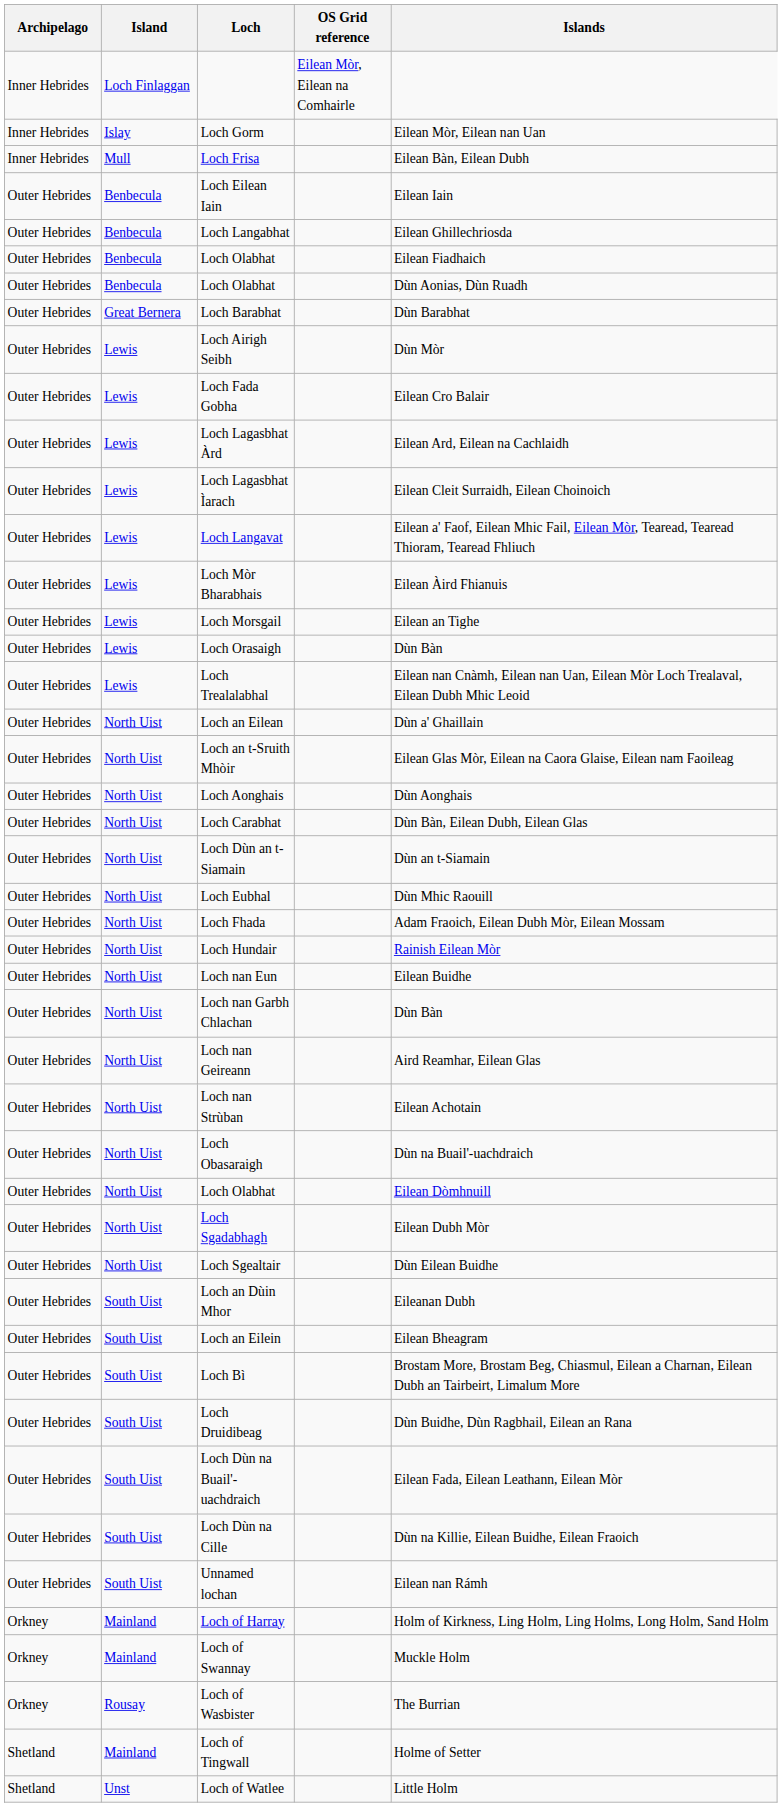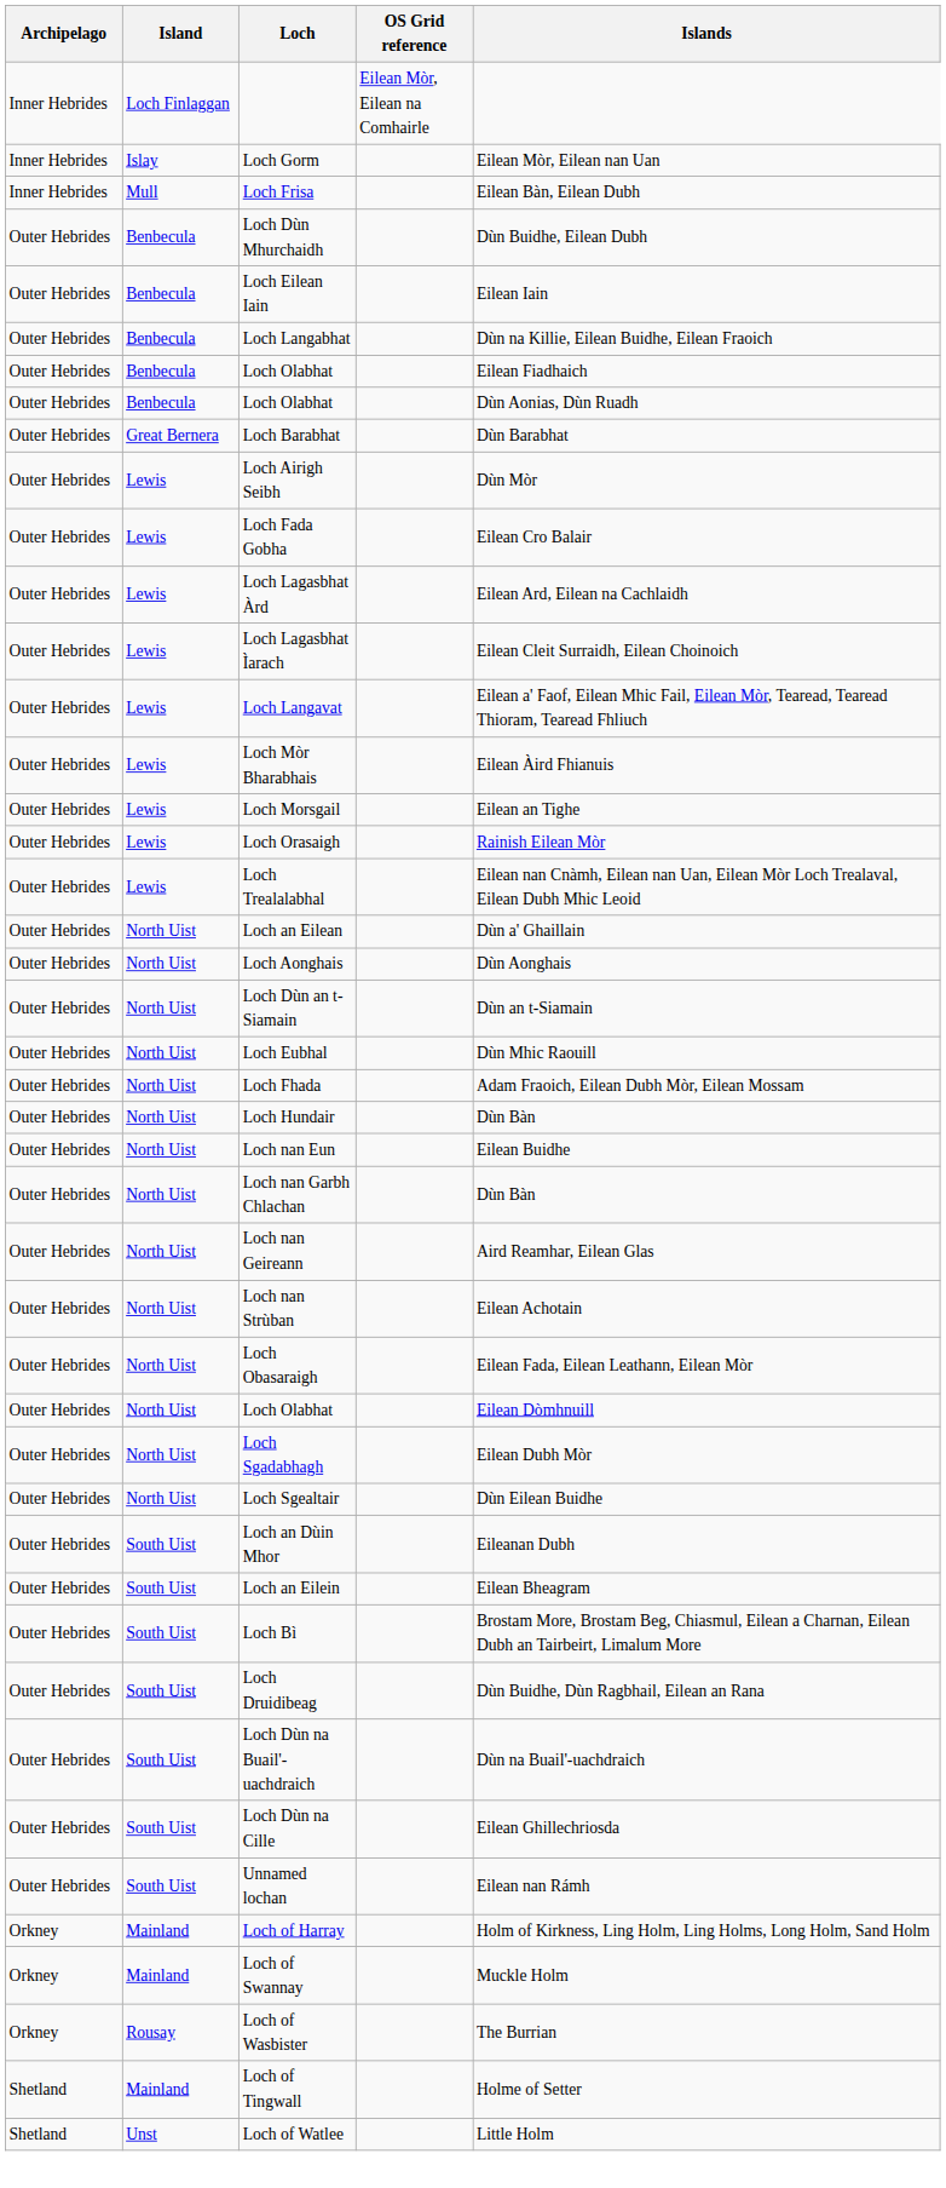+ row: Outer Hebrides | Benbecula | Loch Dùn Mhurchaidh | Dùn Buidhe, Eilean Dubh
Loch Langabhat | Islands: Eilean Ghillechriosda -> Dùn na Killie, Eilean Buidhe, Eilean Fraoich
Loch Orasaigh | Islands: Dùn Bàn -> Rainish Eilean Mòr
- row: Outer Hebrides | North Uist | Loch an t-Sruith Mhòir | Eilean Glas Mòr, Eilean na Caora Glaise, Eilean nam Faoileag
- row: Outer Hebrides | North Uist | Loch Carabhat | Dùn Bàn, Eilean Dubh, Eilean Glas
Loch Hundair | Islands: Rainish Eilean Mòr -> Dùn Bàn
Loch Obasaraigh | Islands: Dùn na Buail'-uachdraich -> Eilean Fada, Eilean Leathann, Eilean Mòr
Loch Dùn na Buail'-uachdraich | Islands: Eilean Fada, Eilean Leathann, Eilean Mòr -> Dùn na Buail'-uachdraich
Loch Dùn na Cille | Islands: Dùn na Killie, Eilean Buidhe, Eilean Fraoich -> Eilean Ghillechriosda
